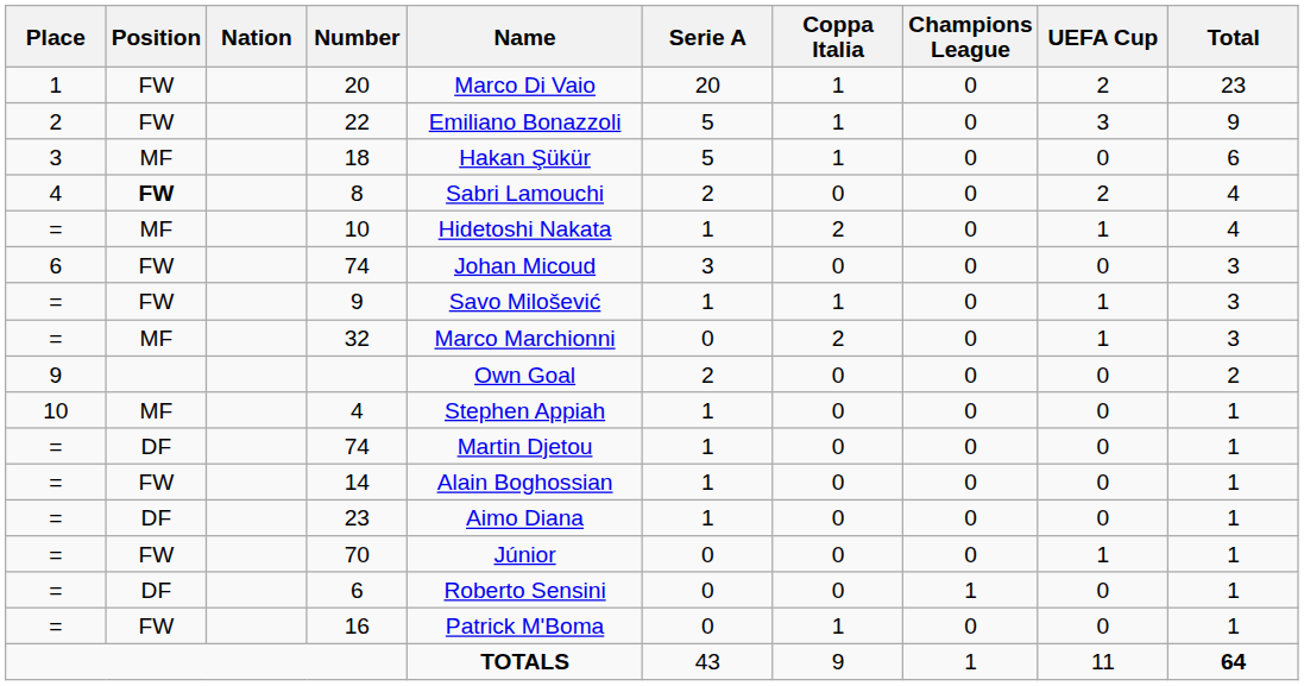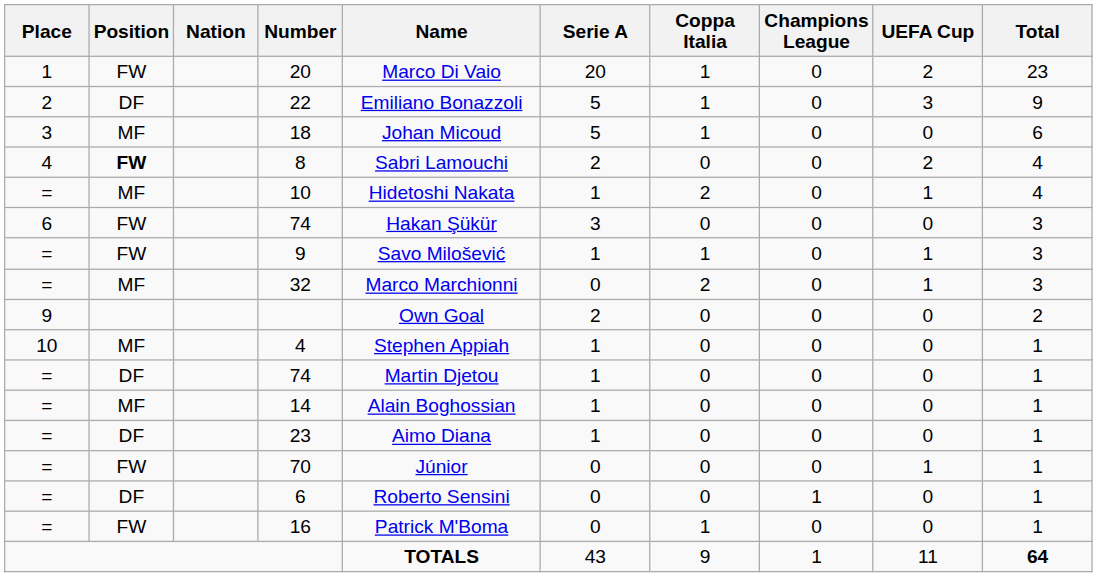22 | Position: FW -> DF
18 | Name: Hakan Şükür -> Johan Micoud
6 / 74 | Name: Johan Micoud -> Hakan Şükür
14 | Position: FW -> MF
